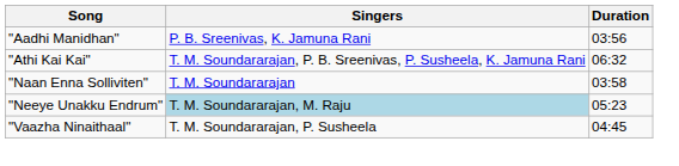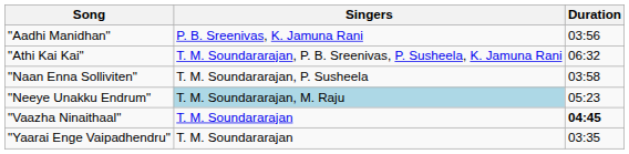"Naan Enna Solliviten" | Singers: T. M. Soundararajan -> T. M. Soundararajan, P. Susheela
"Vaazha Ninaithaal" | Singers: T. M. Soundararajan, P. Susheela -> T. M. Soundararajan
"Vaazha Ninaithaal" | Duration: normal -> bold
+ row: "Yaarai Enge Vaipadhendru" | T. M. Soundararajan | 03:35
